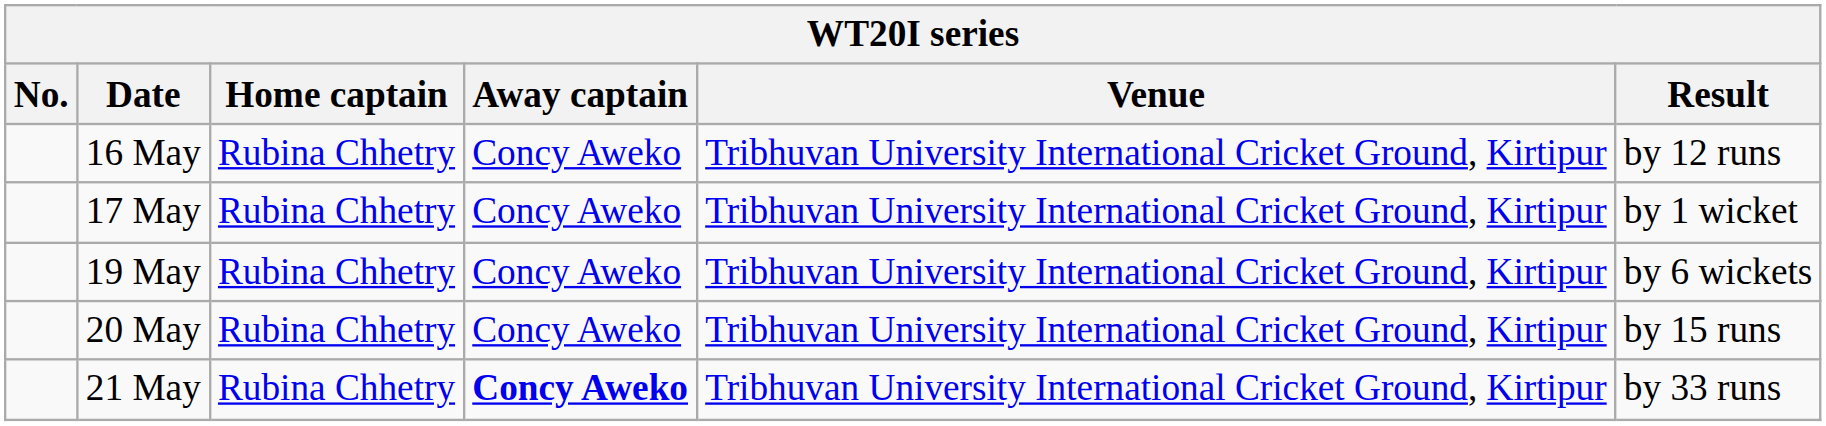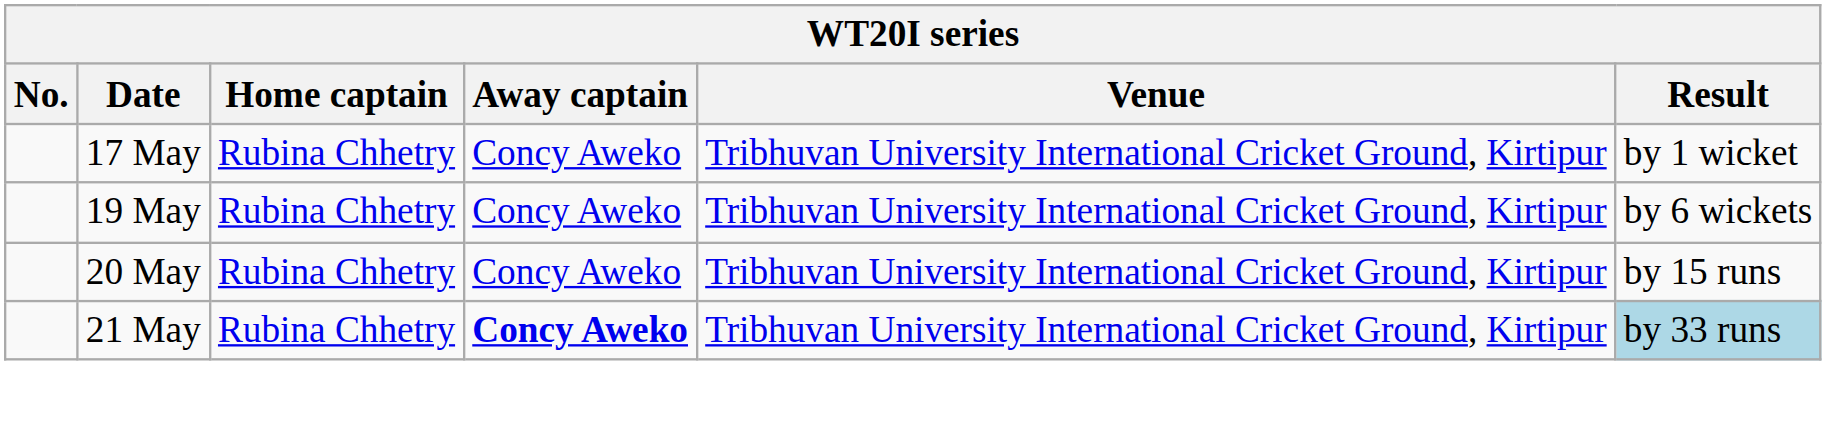- row: 16 May | Rubina Chhetry | Concy Aweko | Tribhuvan University International Cricket Ground, Kirtipur | by 12 runs
21 May | Result: no background -> lightblue background
